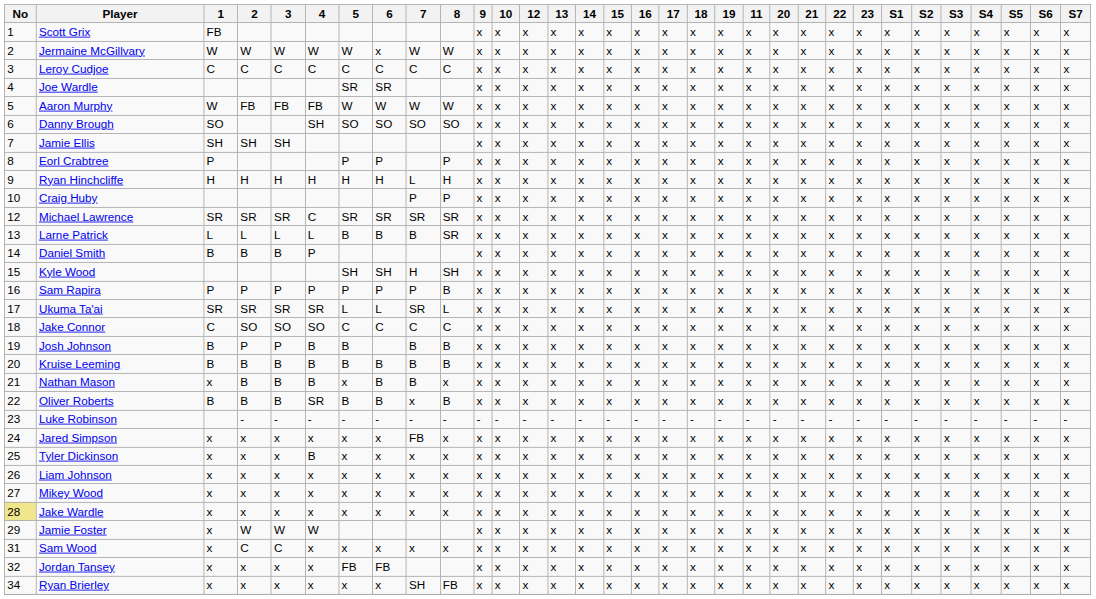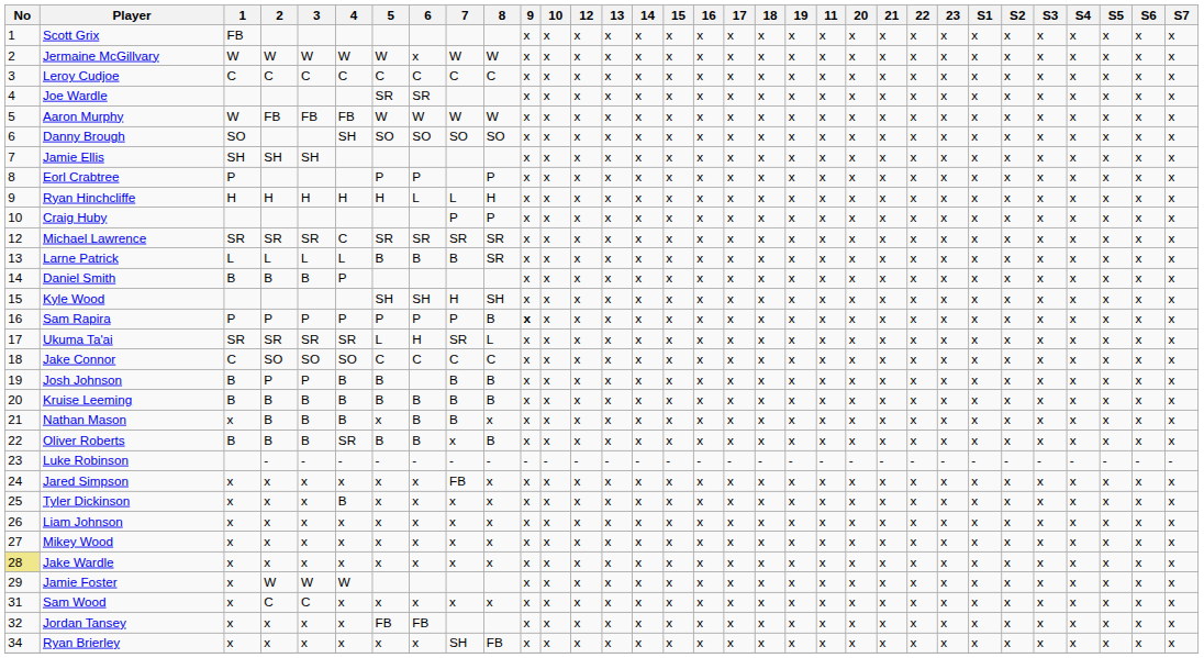Ryan Hinchcliffe | 6: H -> L
Sam Rapira | 9: normal -> bold
Ukuma Ta'ai | 6: L -> H
